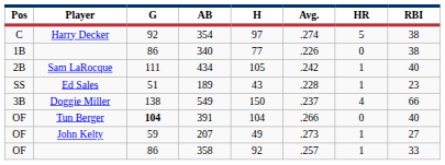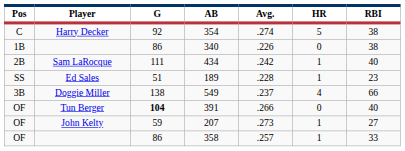- column: H | 97 | 77 | 105 | 43 | 150 | 104 | 49 | 92
